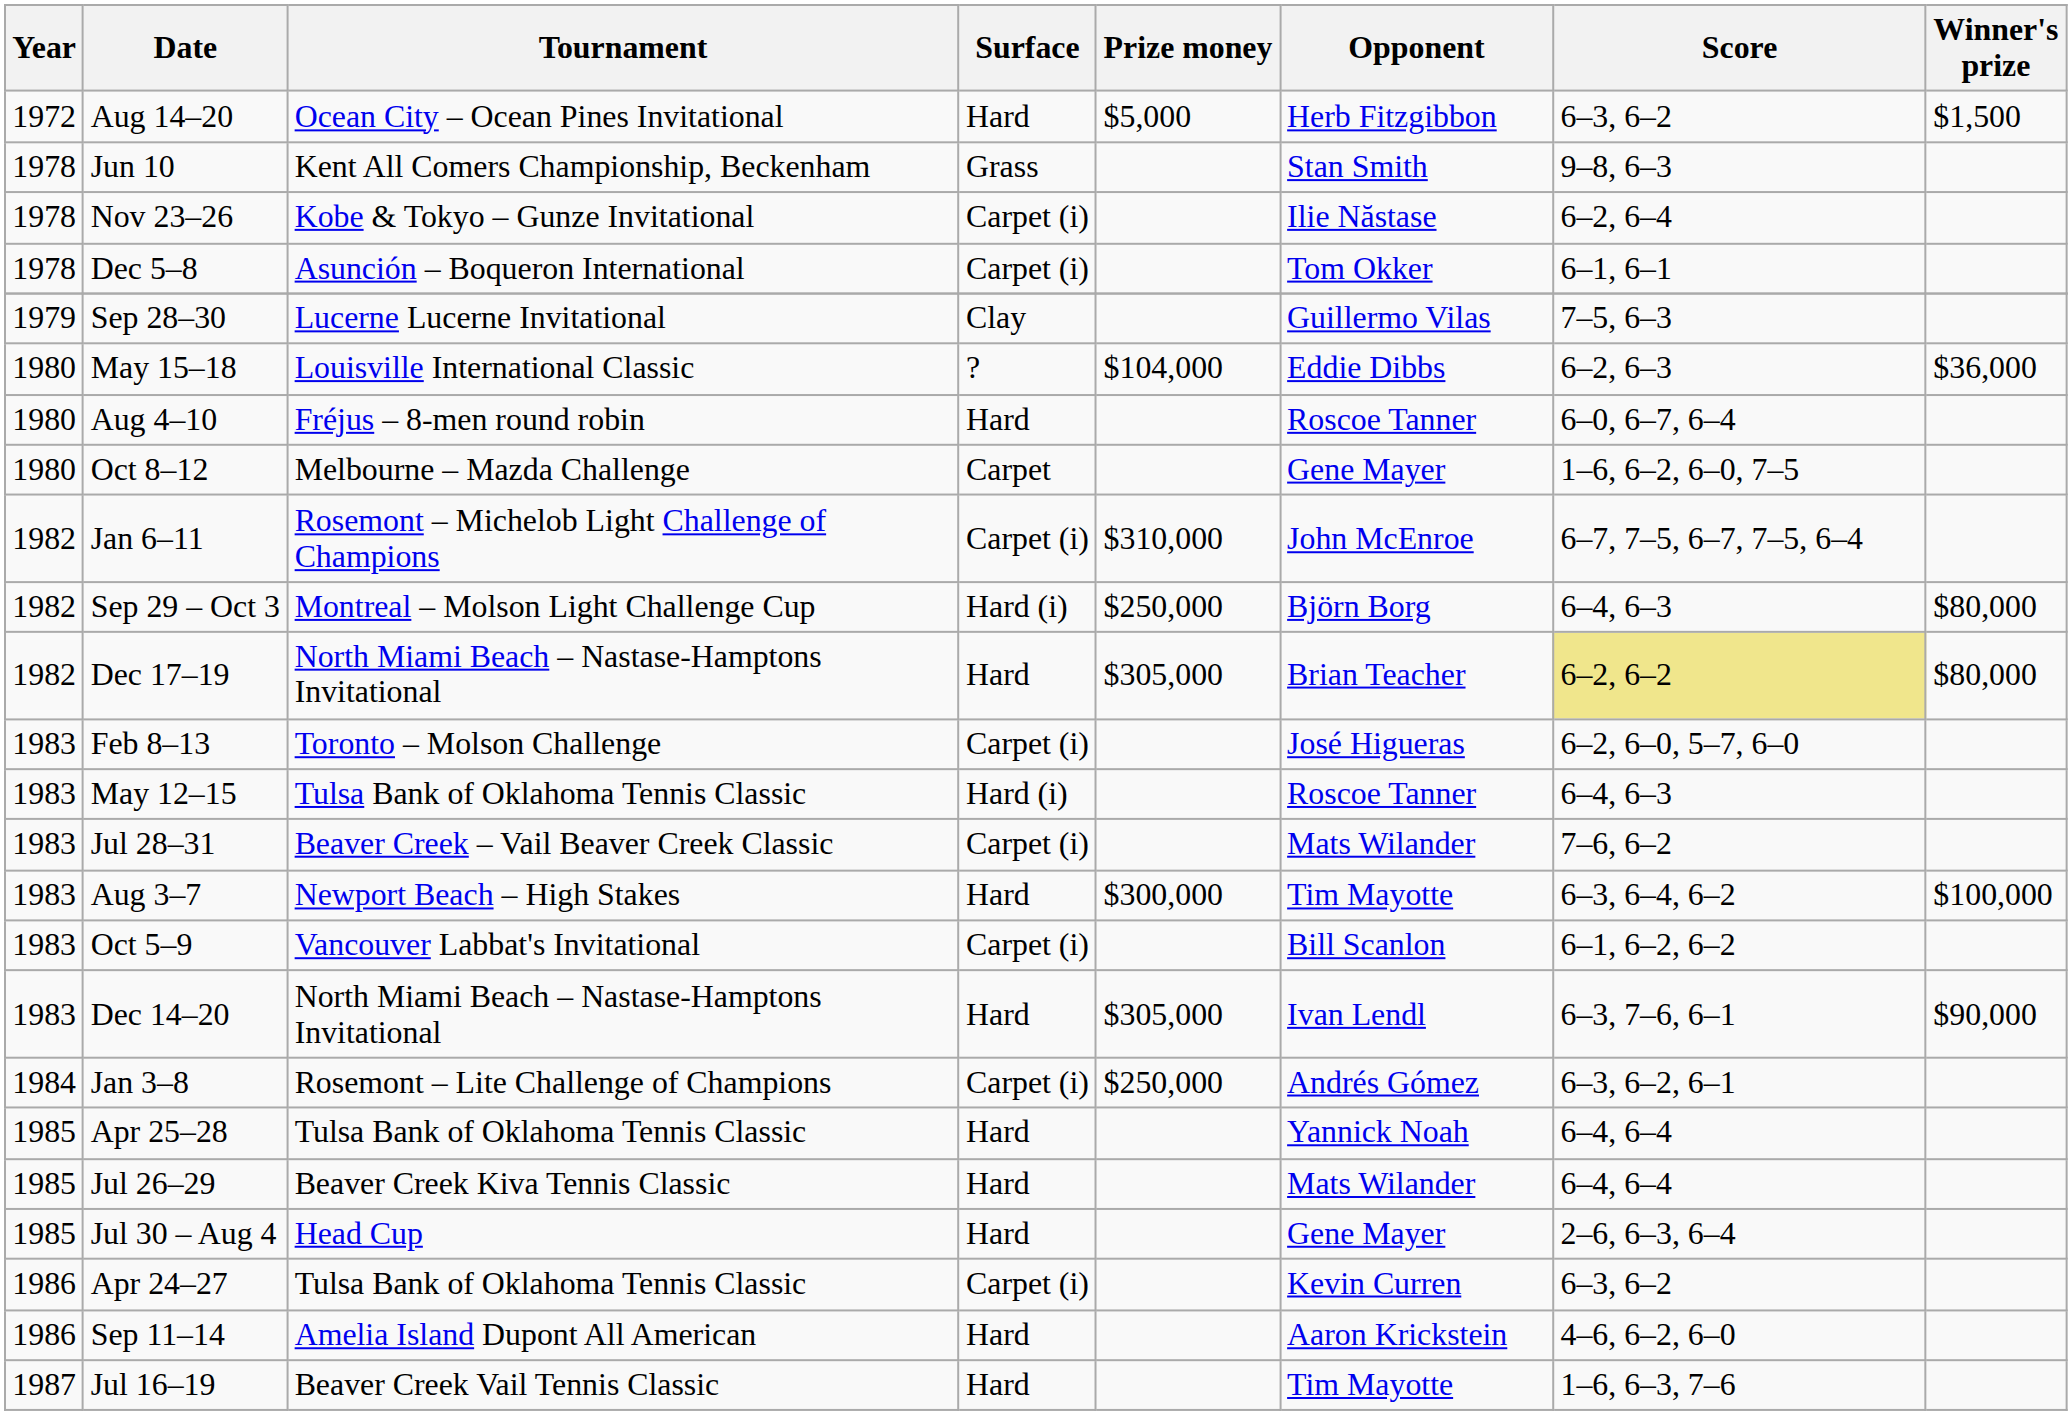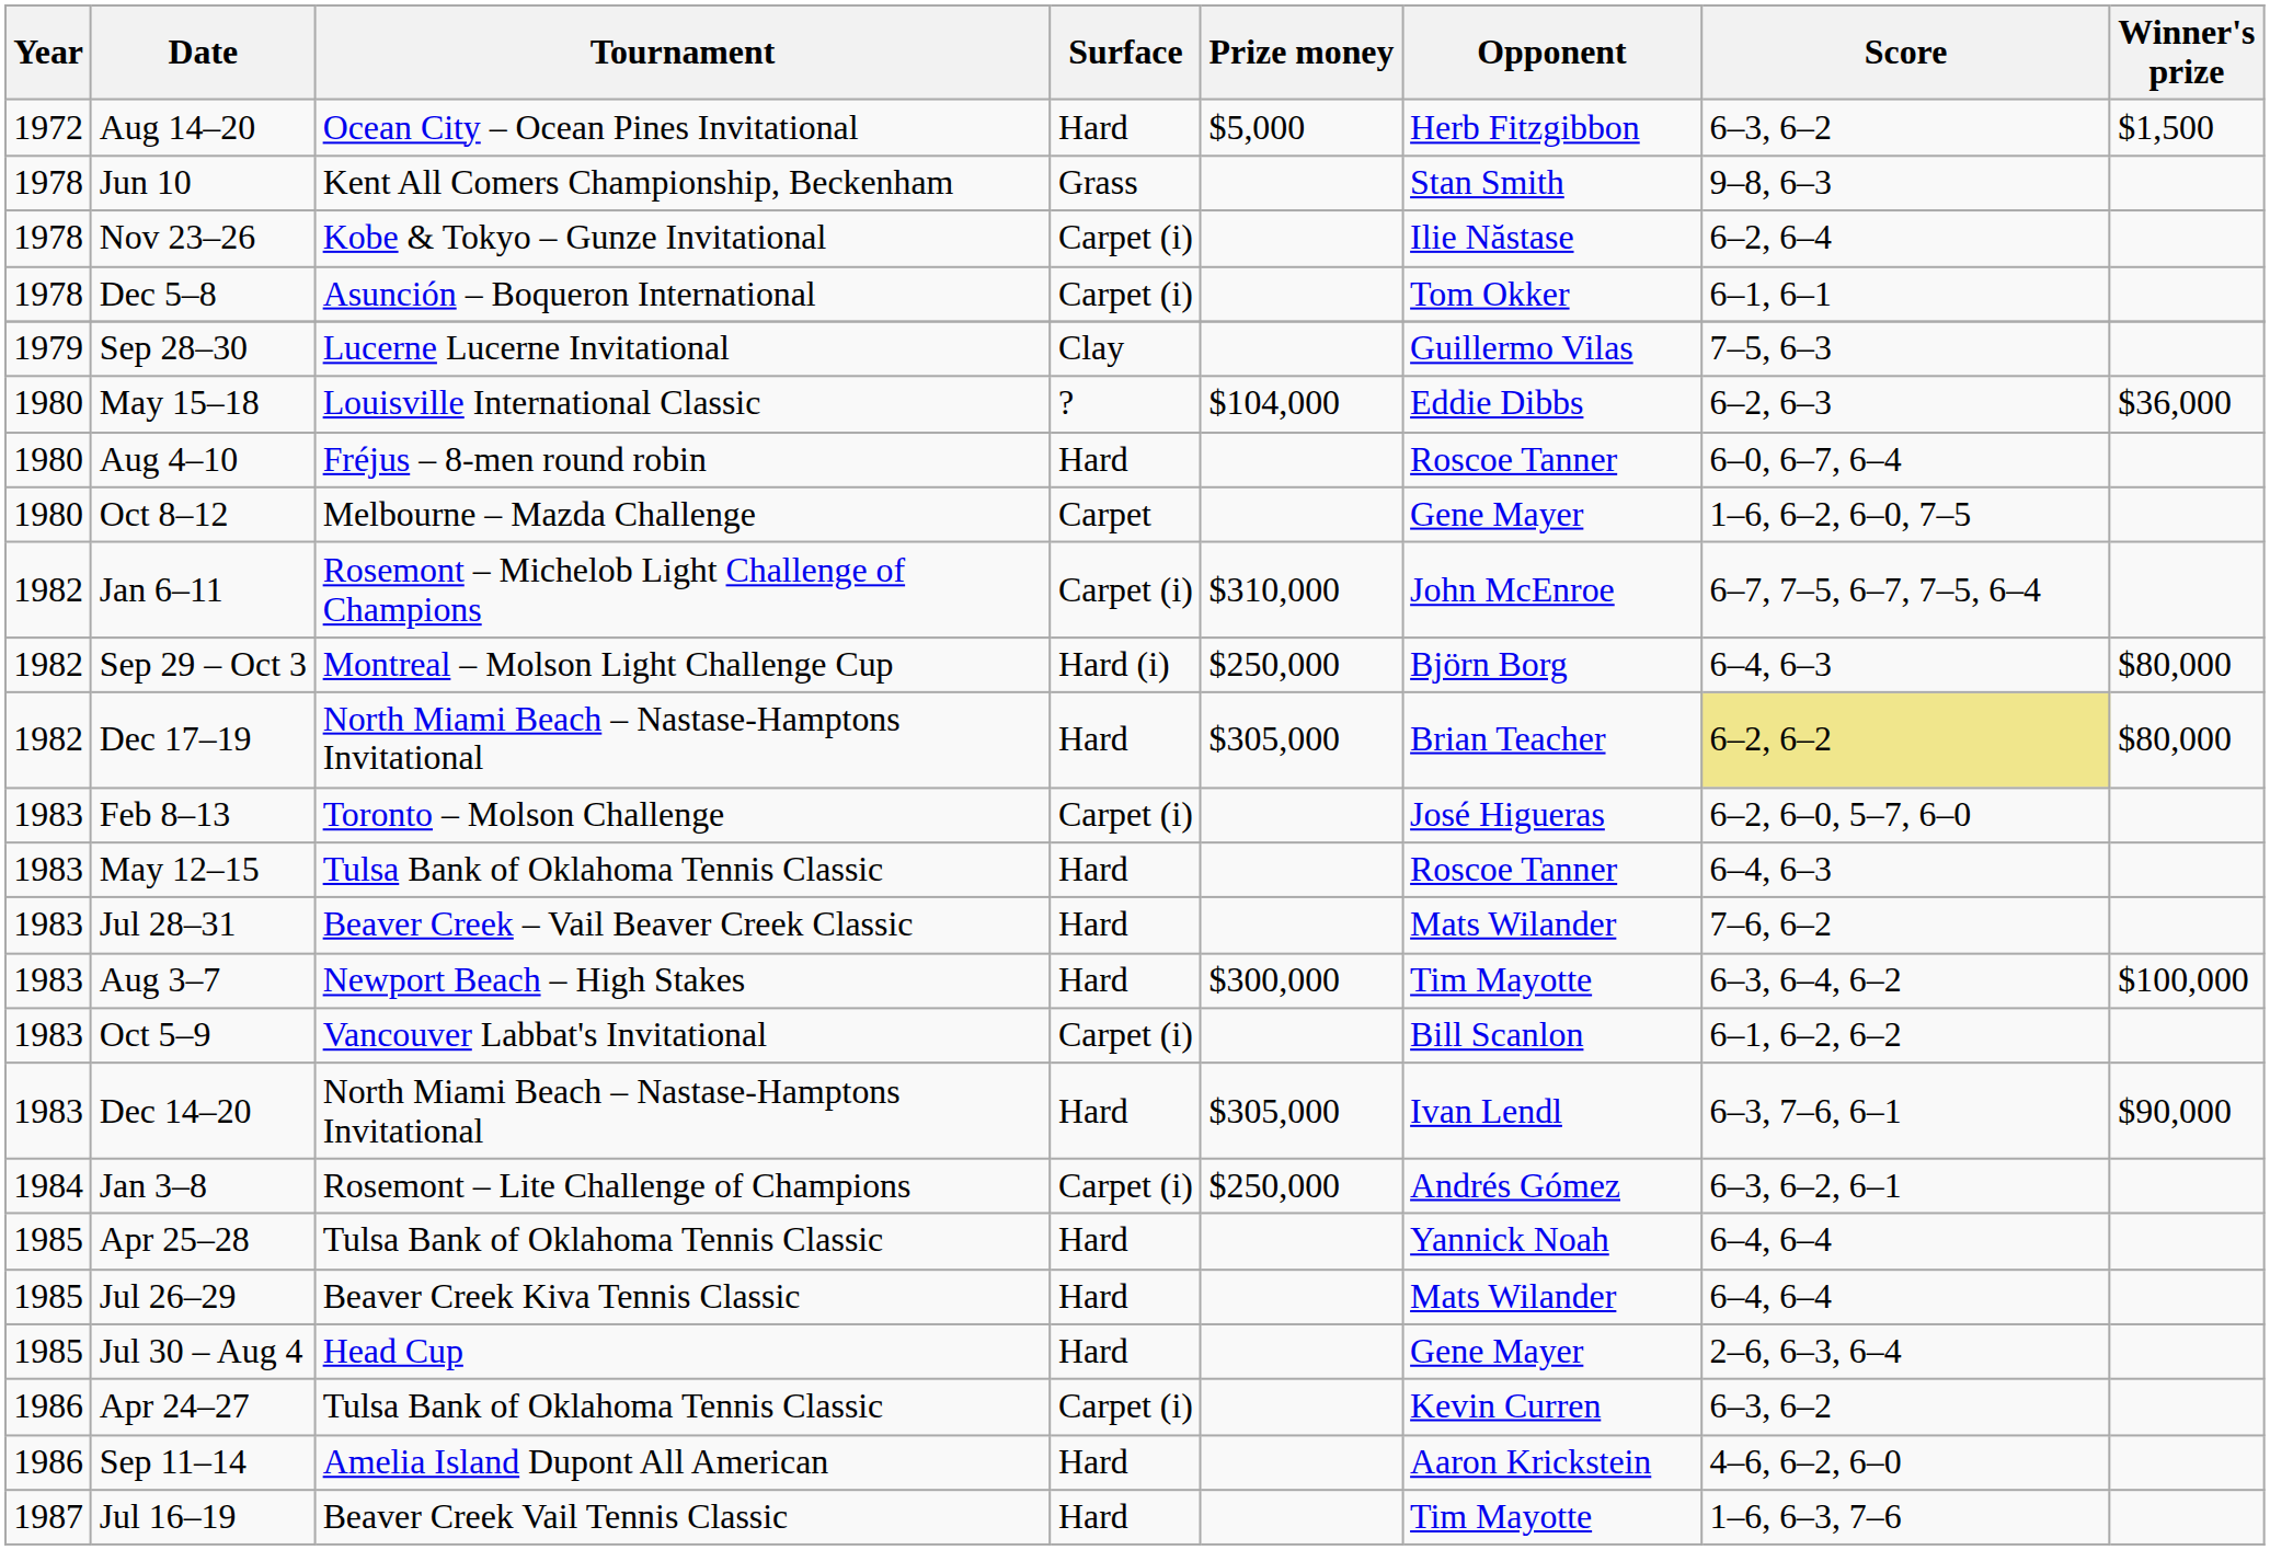May 12–15 | Surface: Hard (i) -> Hard
Jul 28–31 | Surface: Carpet (i) -> Hard
